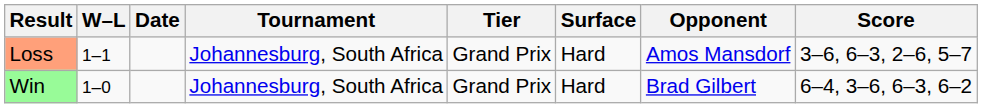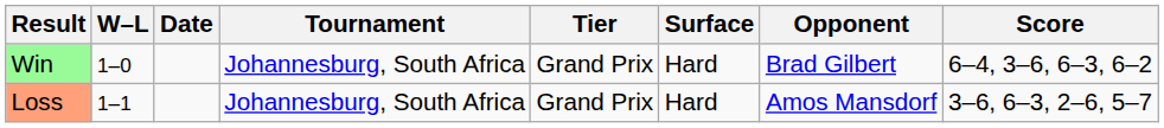rows swapped: Win <-> Loss
